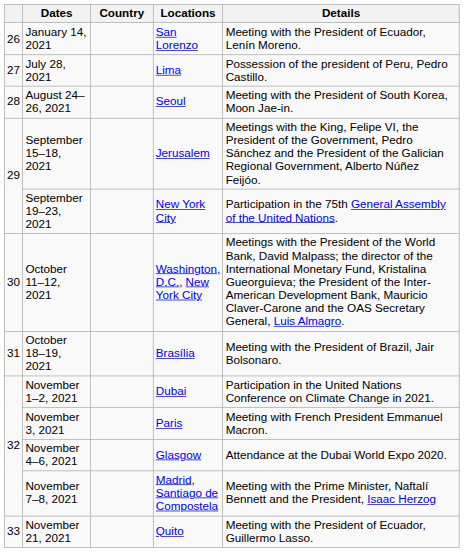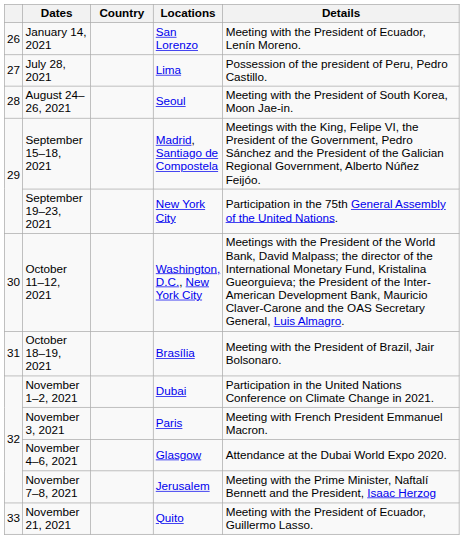September 15–18, 2021 | Locations: Jerusalem -> Madrid, Santiago de Compostela
November 7–8, 2021 | Locations: Madrid, Santiago de Compostela -> Jerusalem
